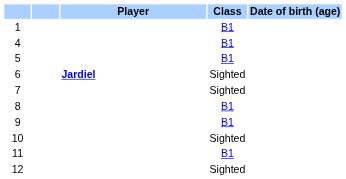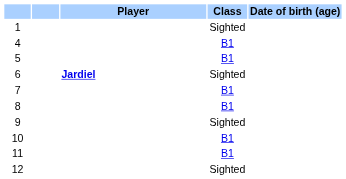1 | Class: B1 -> Sighted
7 | Class: Sighted -> B1
9 | Class: B1 -> Sighted
10 | Class: Sighted -> B1
